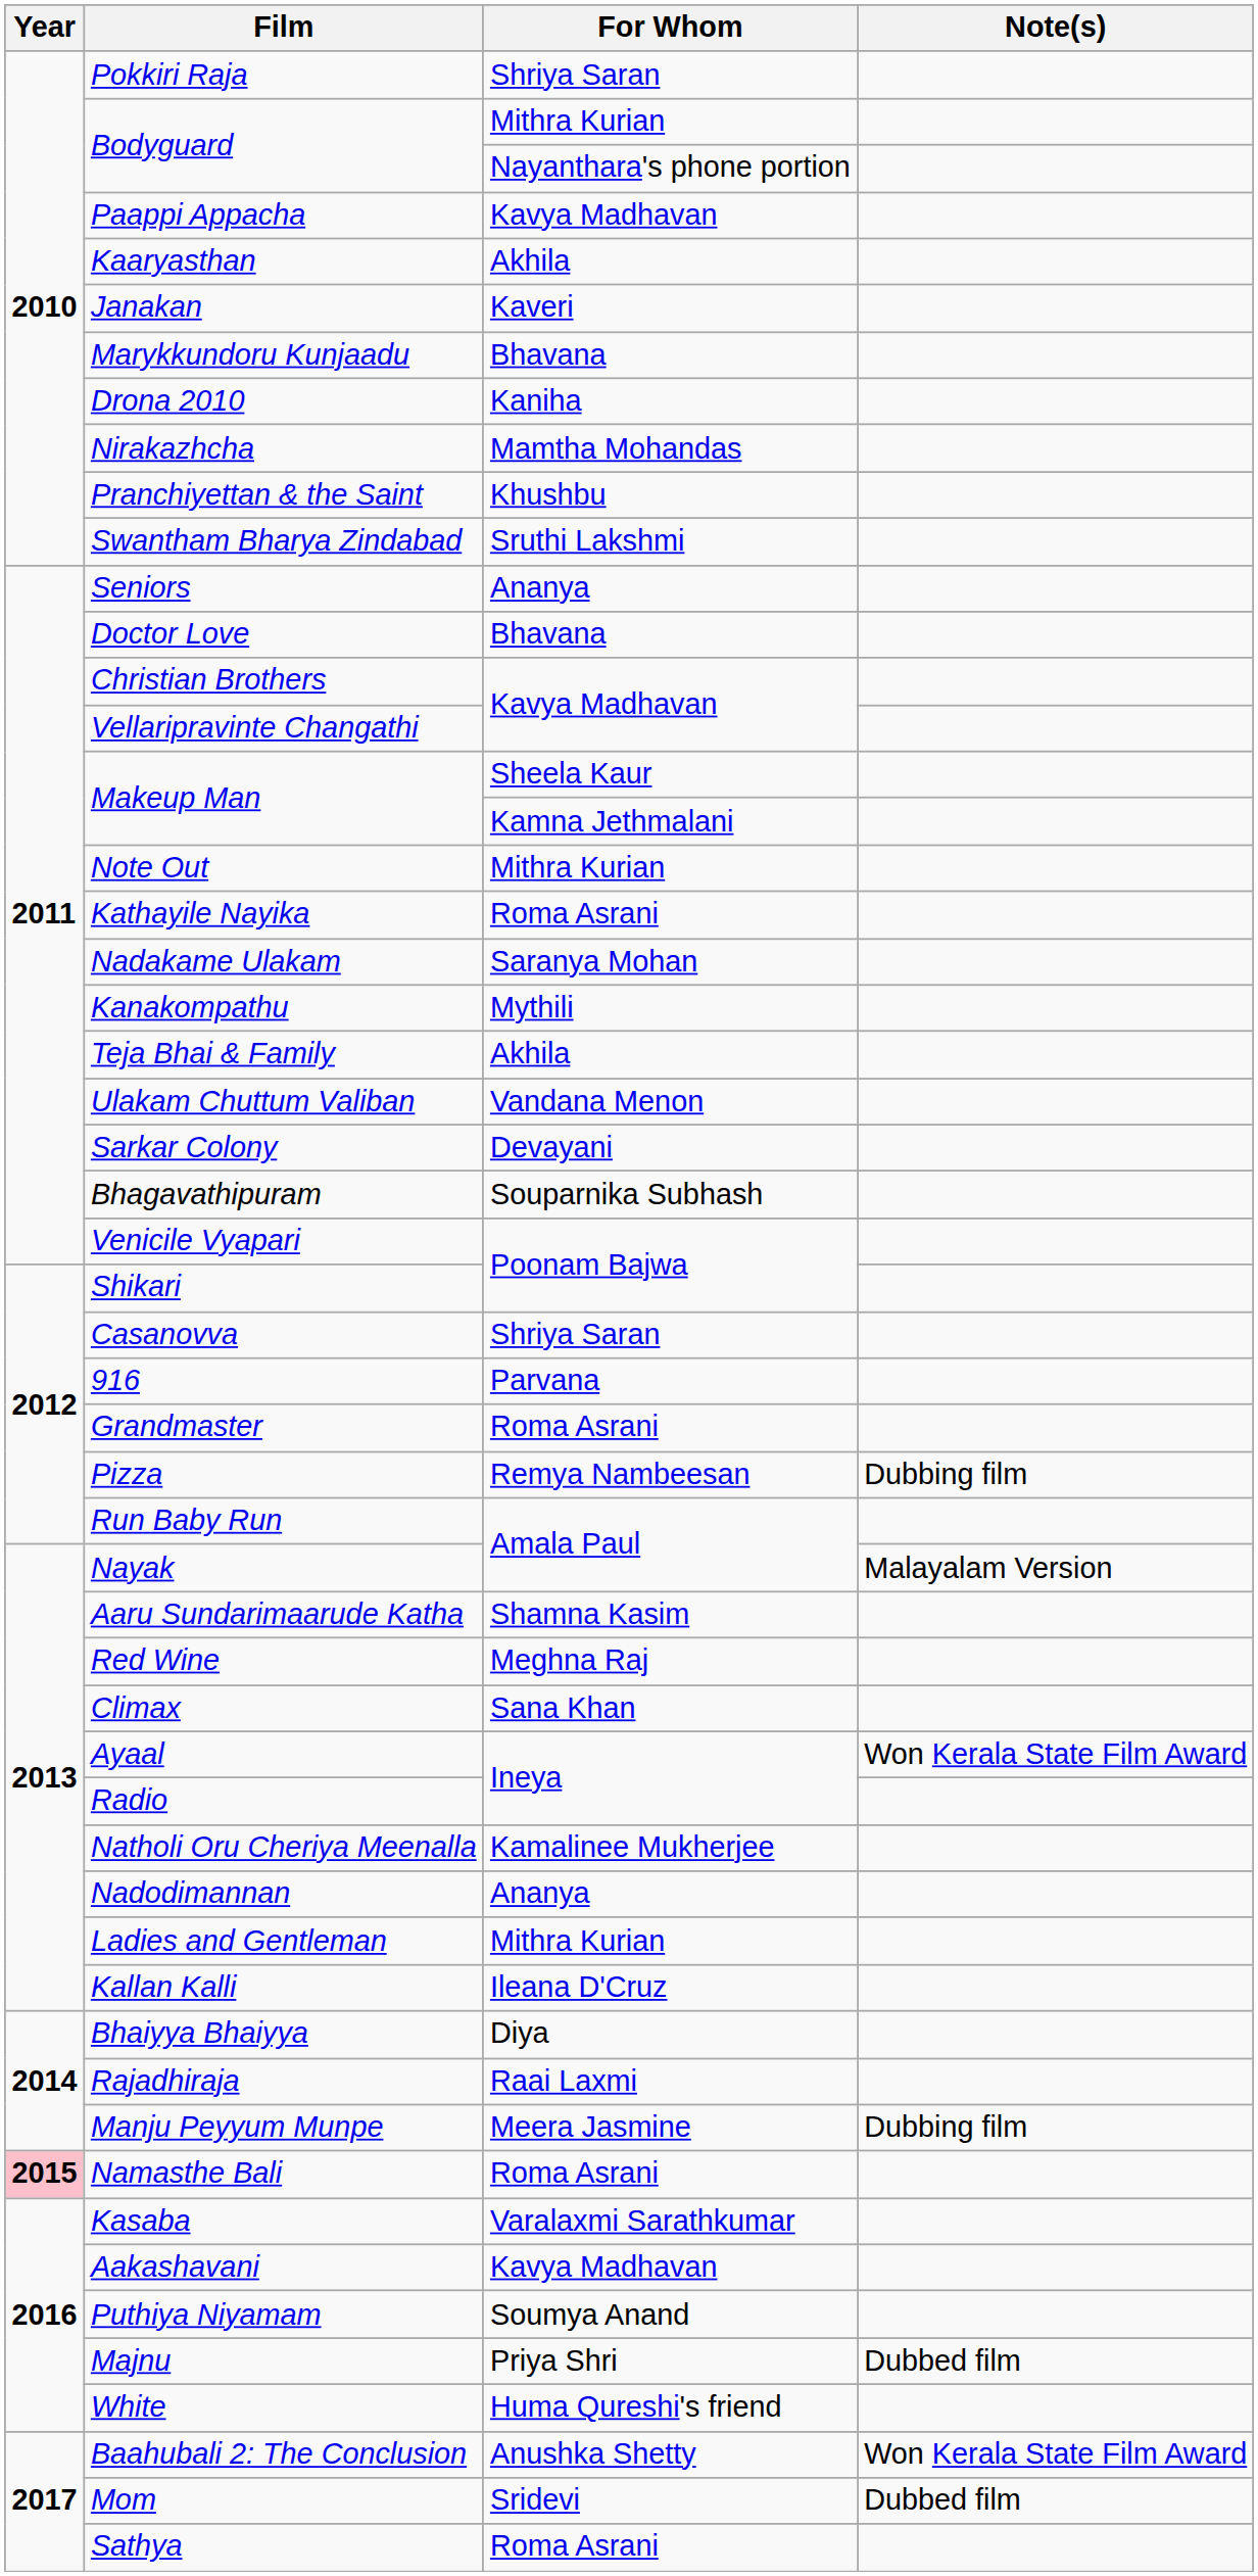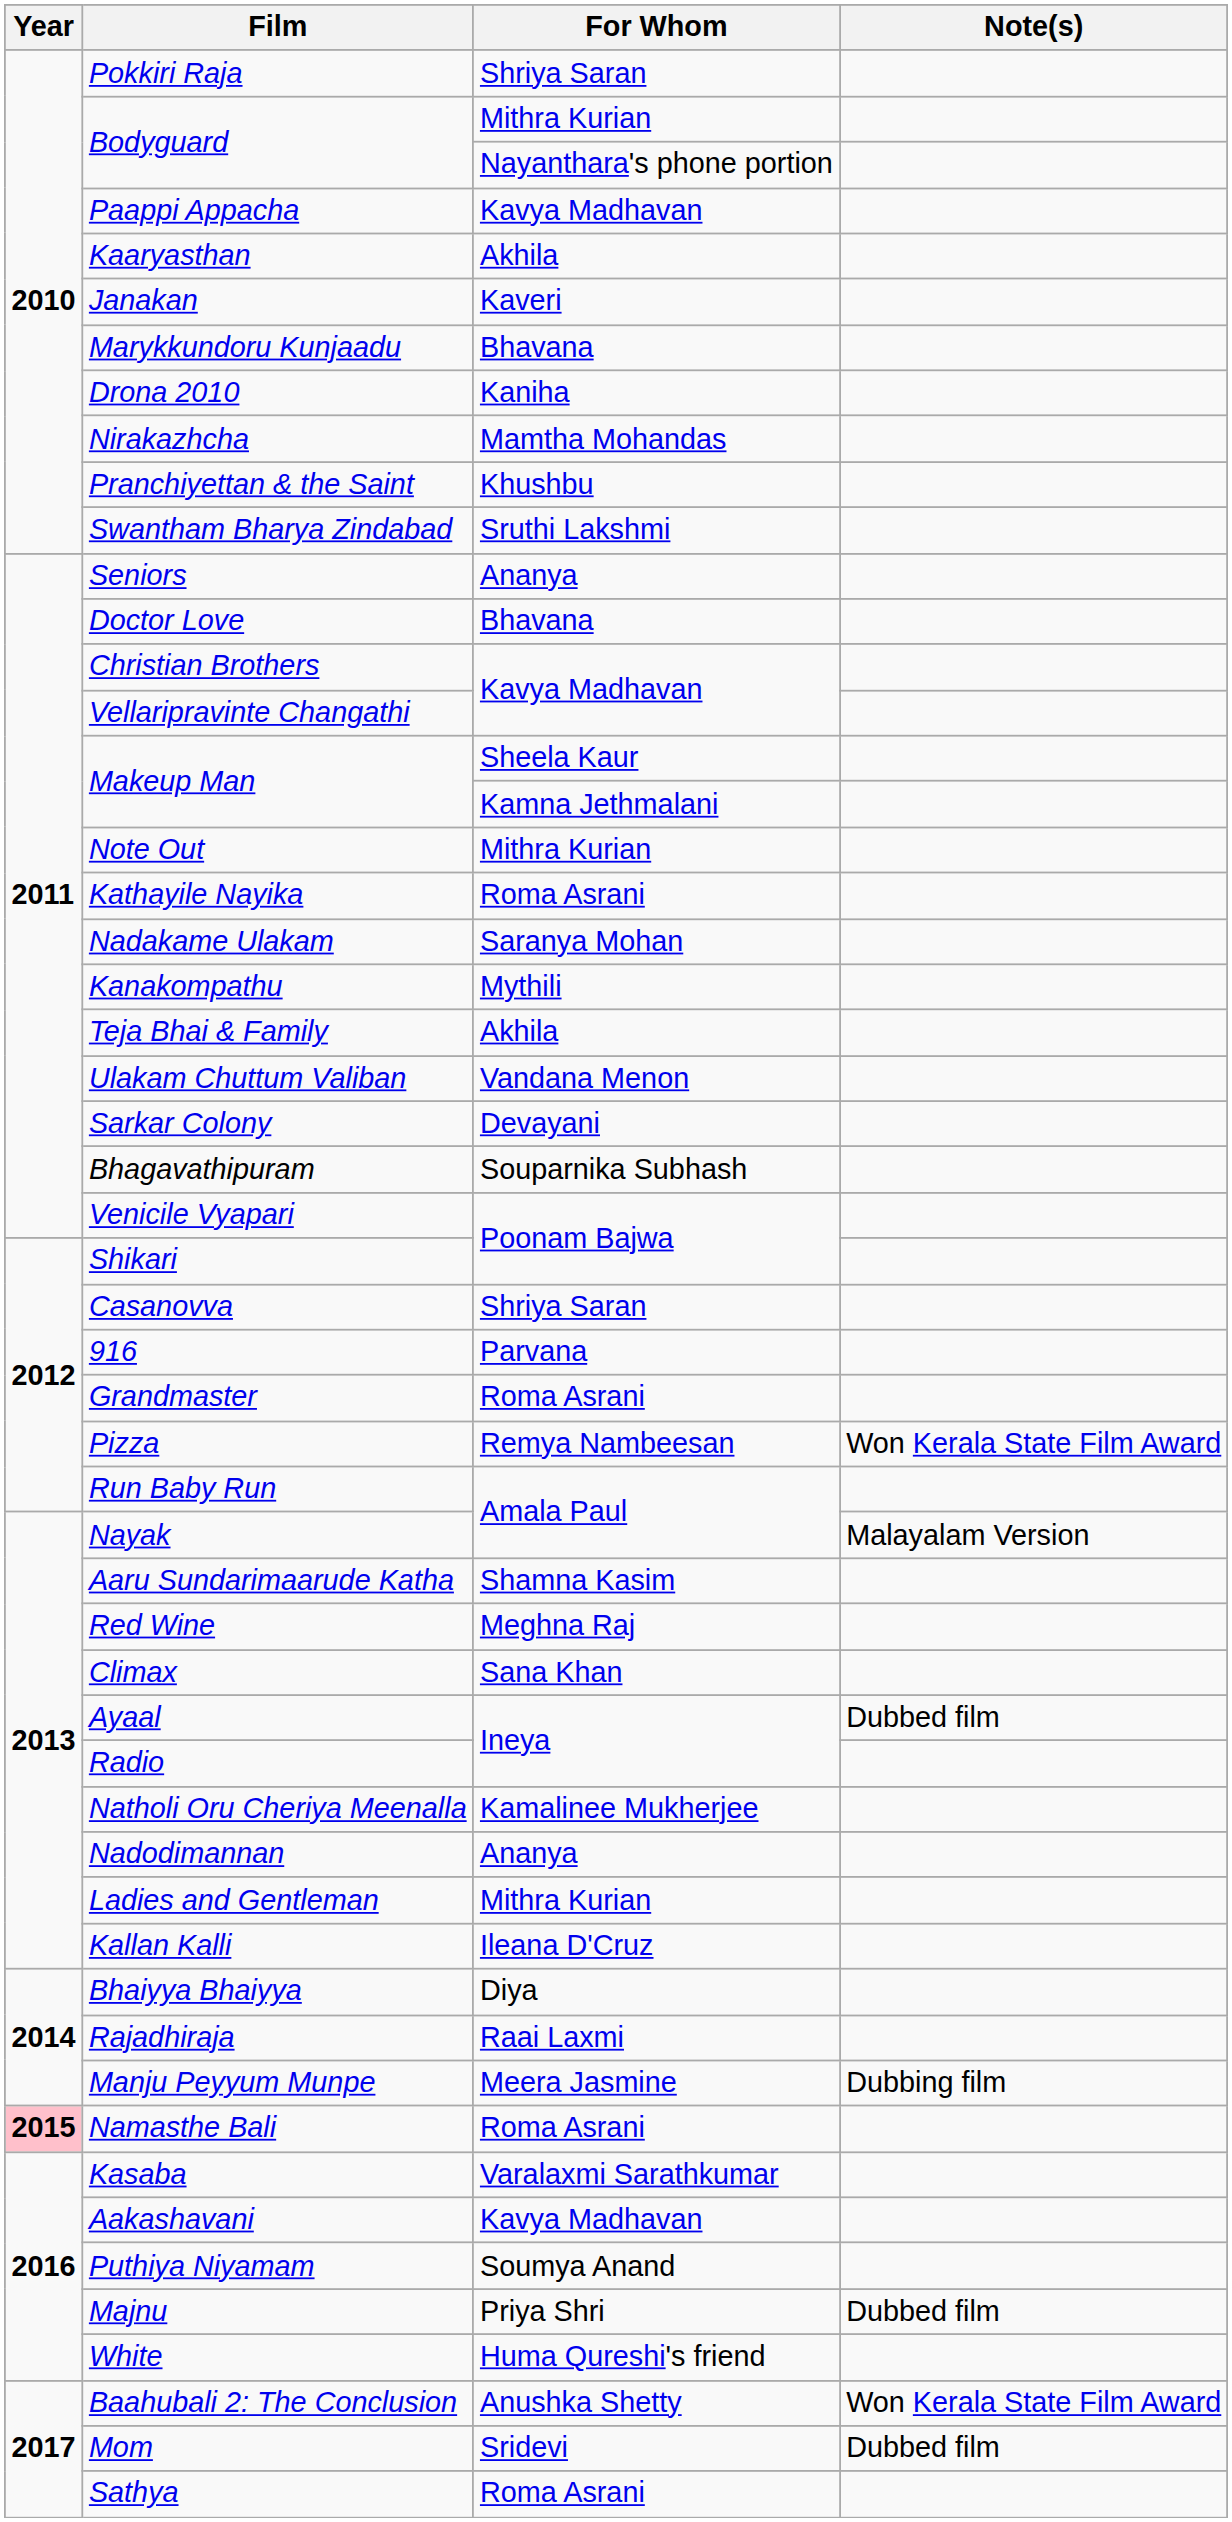Pizza | Note(s): Dubbing film -> Won Kerala State Film Award
Ayaal | Note(s): Won Kerala State Film Award -> Dubbed film
